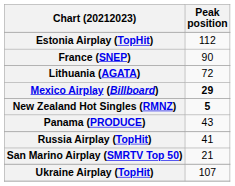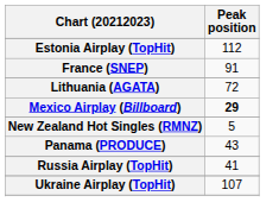France (SNEP) | Peak position: 90 -> 91
New Zealand Hot Singles (RMNZ) | Peak position: bold -> normal
- row: San Marino Airplay (SMRTV Top 50) | 21
